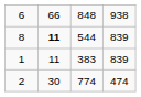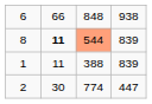8 | column 3: no background -> lightsalmon background
1 | column 3: 383 -> 388
2 | column 4: 474 -> 447
